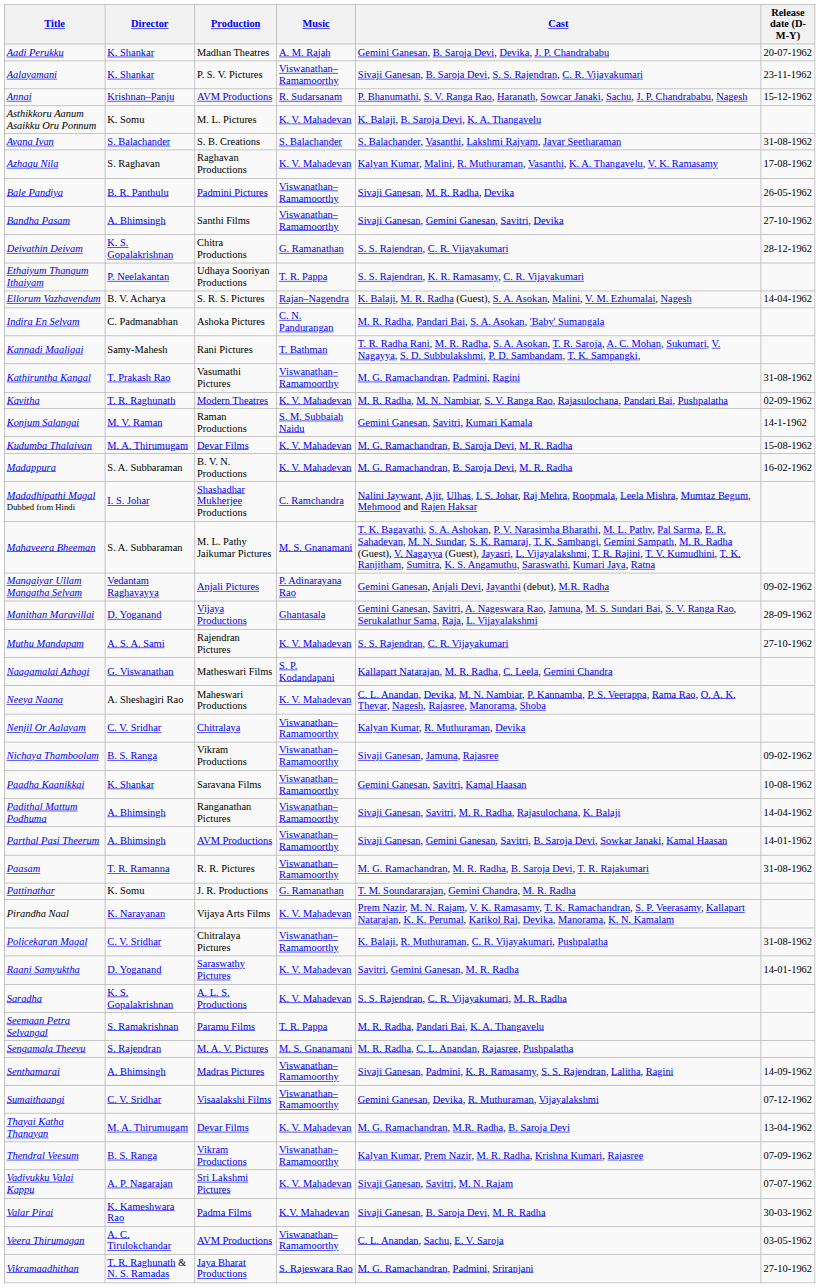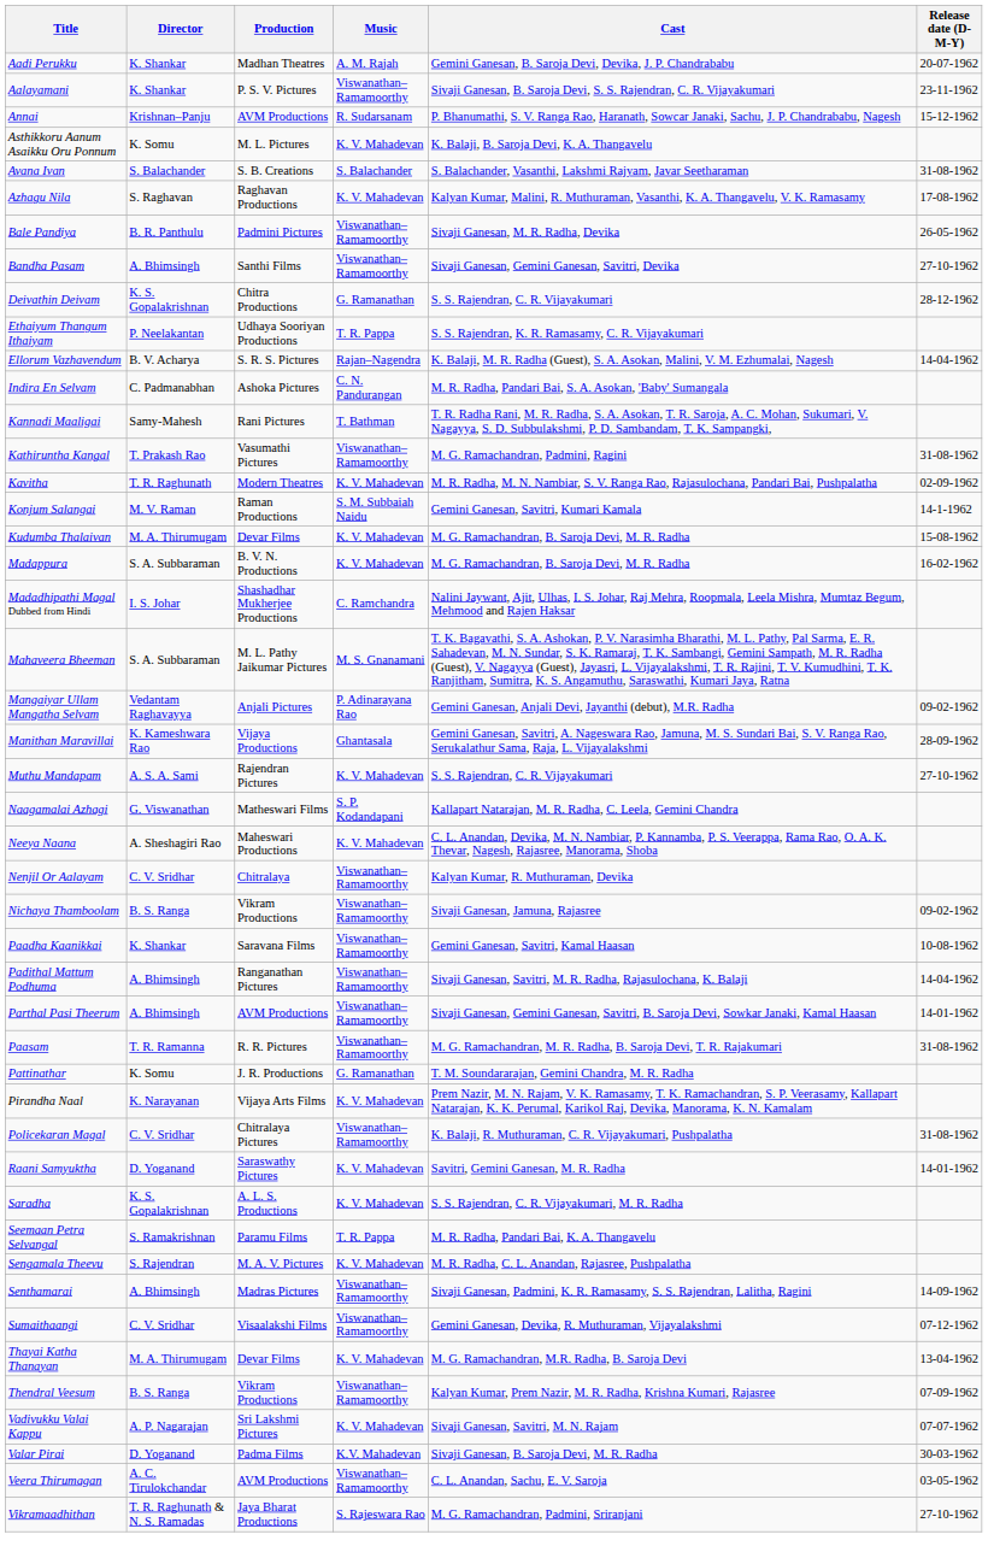Manithan Maravillai | Director: D. Yoganand -> K. Kameshwara Rao
Sengamala Theevu | Music: M. S. Gnanamani -> K. V. Mahadevan
Valar Pirai | Director: K. Kameshwara Rao -> D. Yoganand
